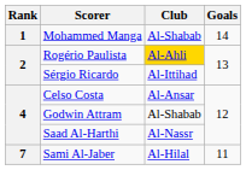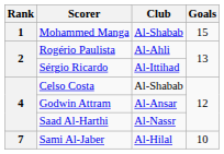Mohammed Manga | Goals: 14 -> 15
Rogério Paulista | Club: gold background -> no background
Celso Costa | Club: Al-Ansar -> Al-Shabab
Godwin Attram | Club: Al-Shabab -> Al-Ansar
Sami Al-Jaber | Goals: 11 -> 10
